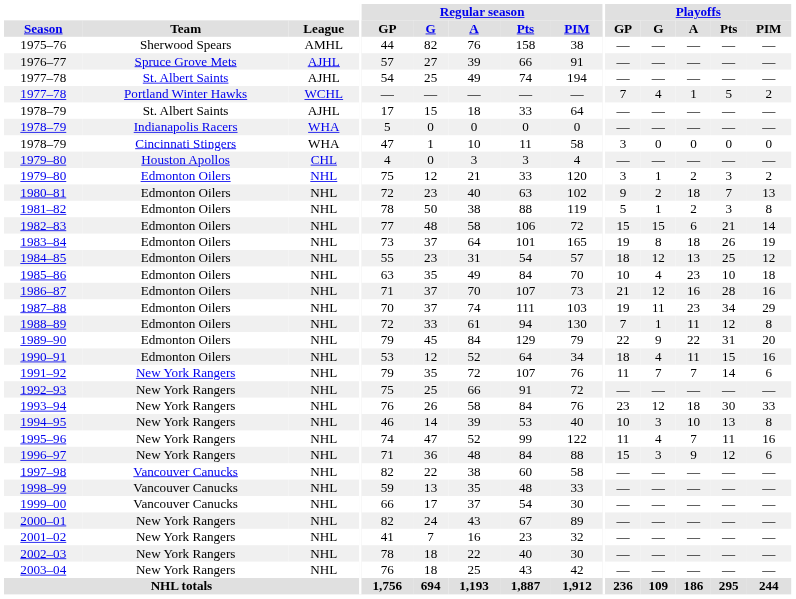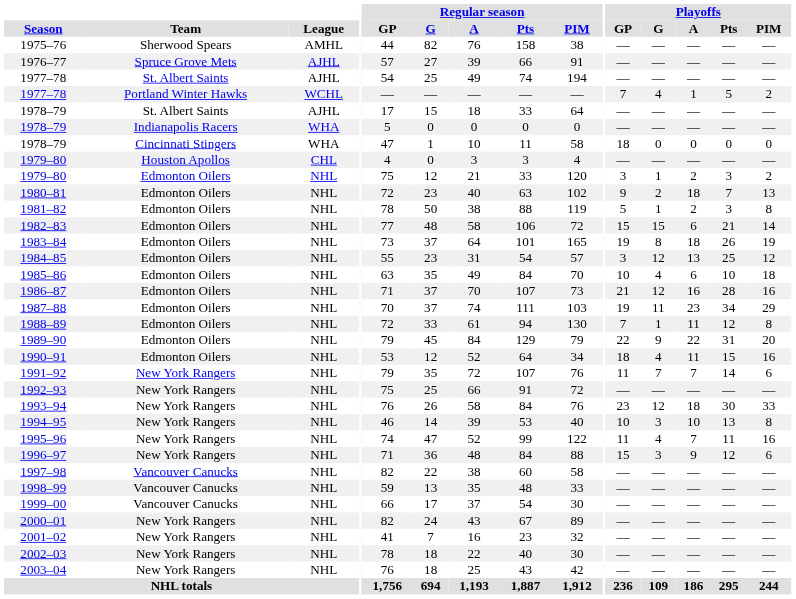1978–79 / Cincinnati Stingers | Playoffs / GP: 3 -> 18
1984–85 | Playoffs / GP: 18 -> 3
1985–86 | Playoffs / A: 23 -> 6
